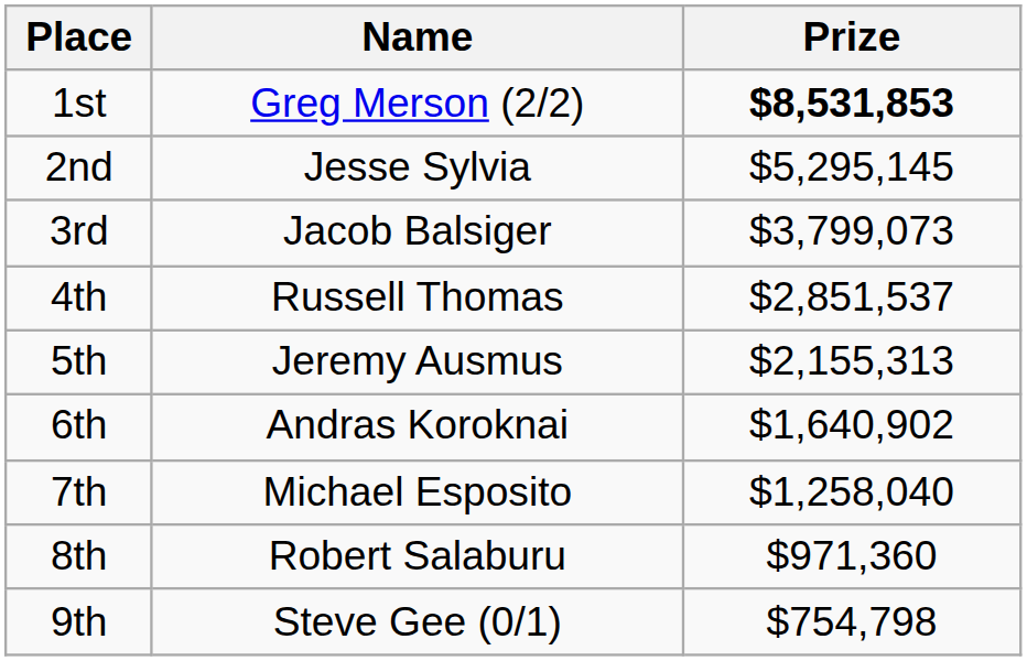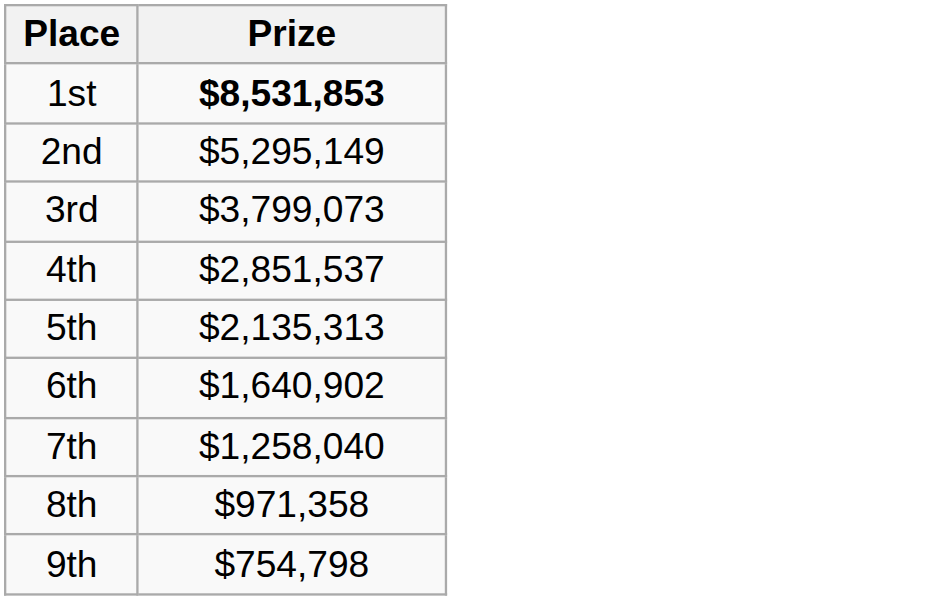- column: Name | Greg Merson (2/2) | Jesse Sylvia | Jacob Balsiger | Russell Thomas | Jeremy Ausmus | Andras Koroknai | Michael Esposito | Robert Salaburu | Steve Gee (0/1)
2nd | Prize: $5,295,145 -> $5,295,149
5th | Prize: $2,155,313 -> $2,135,313
8th | Prize: $971,360 -> $971,358
